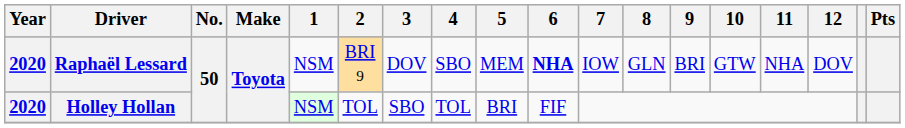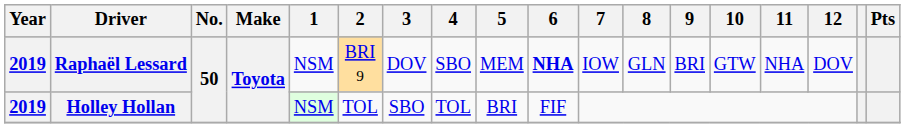Raphaël Lessard | Year: 2020 -> 2019
Holley Hollan | Year: 2020 -> 2019
